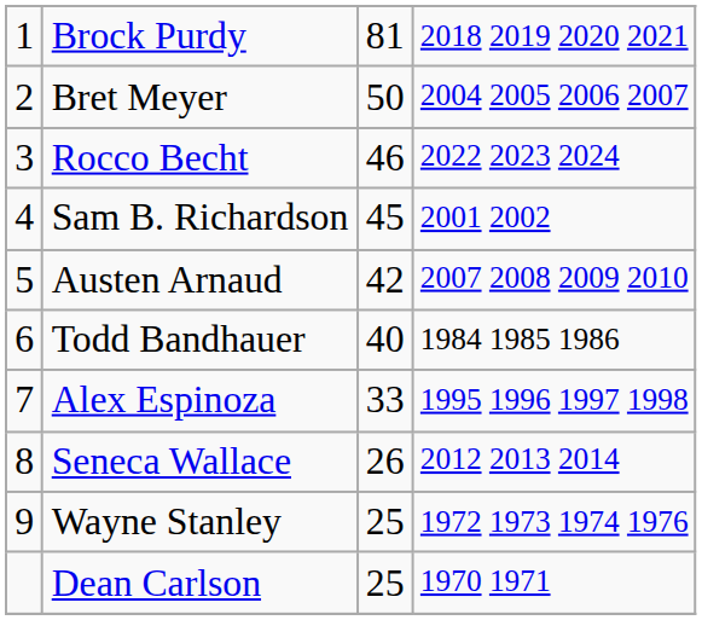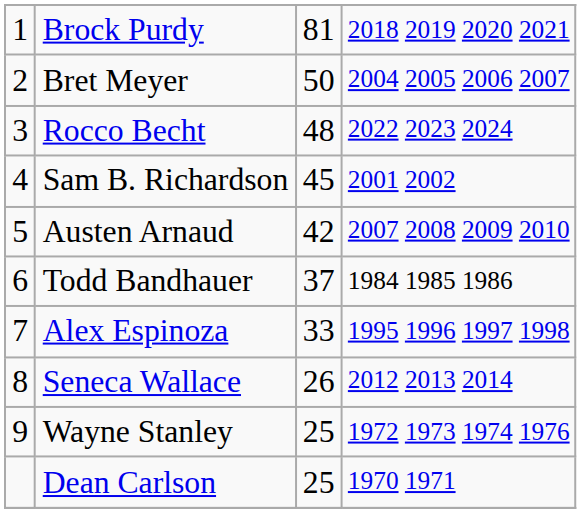Rocco Becht | column 3: 46 -> 48
Todd Bandhauer | column 3: 40 -> 37
